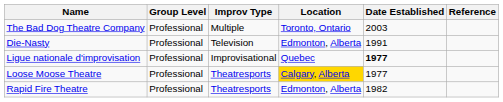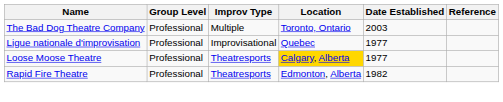- row: Die-Nasty | Professional | Television | Edmonton, Alberta | 1991
Ligue nationale d'improvisation | Date Established: bold -> normal
